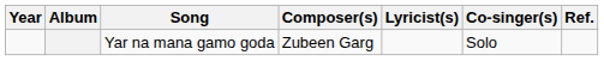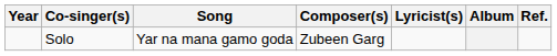columns swapped: Album <-> Co-singer(s)
